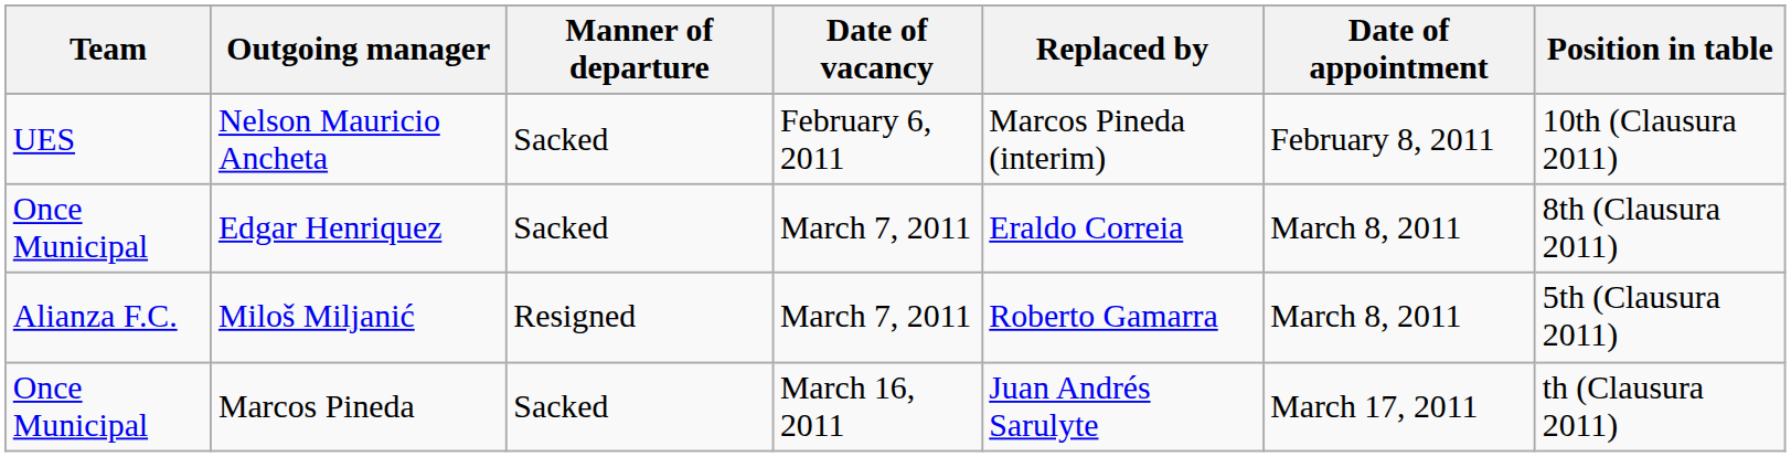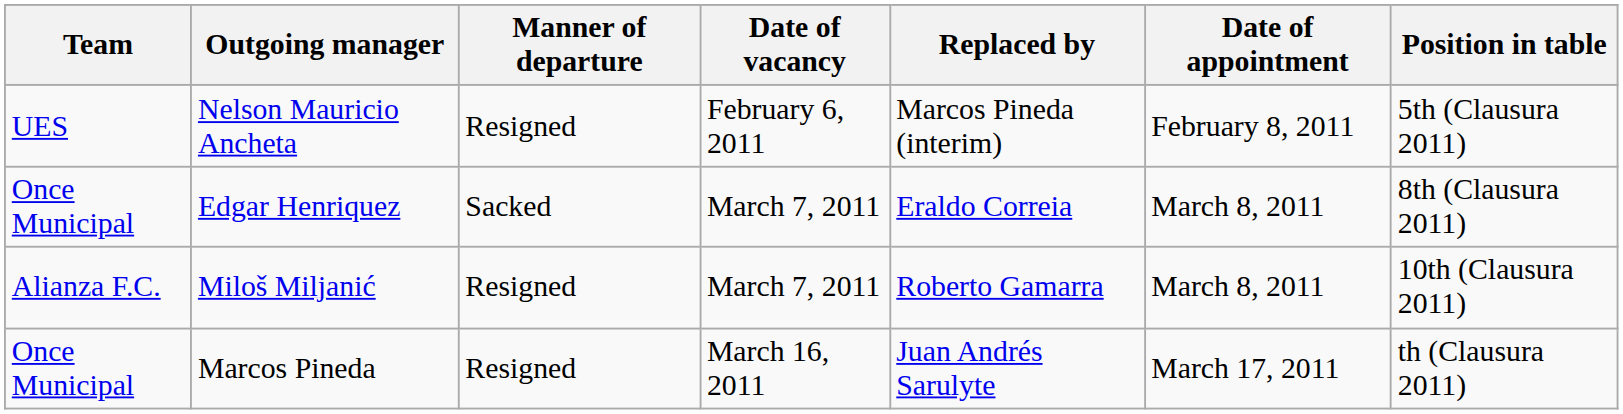Nelson Mauricio Ancheta | Manner of departure: Sacked -> Resigned
Nelson Mauricio Ancheta | Position in table: 10th (Clausura 2011) -> 5th (Clausura 2011)
Miloš Miljanić | Position in table: 5th (Clausura 2011) -> 10th (Clausura 2011)
Marcos Pineda | Manner of departure: Sacked -> Resigned
